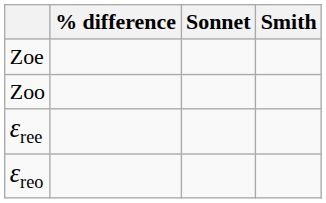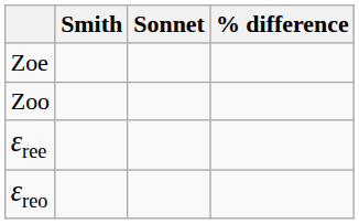columns swapped: Smith <-> % difference
